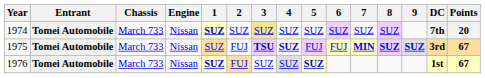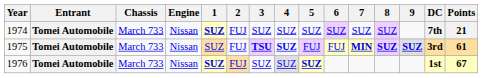1974 | 2: SUZ -> FUJ
1974 | 3: khaki background -> no background
1974 | Points: 20 -> 21
1975 | Points: 67 -> 61
